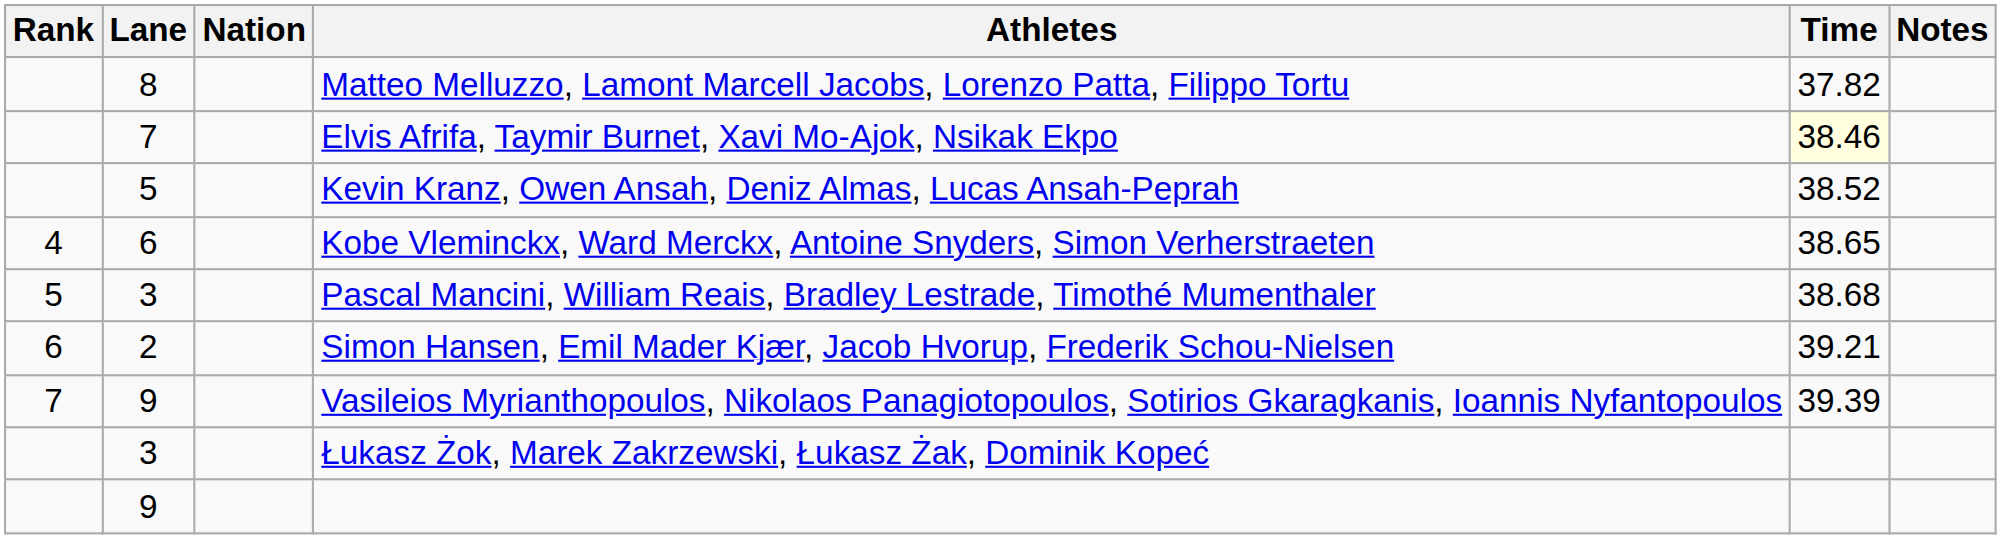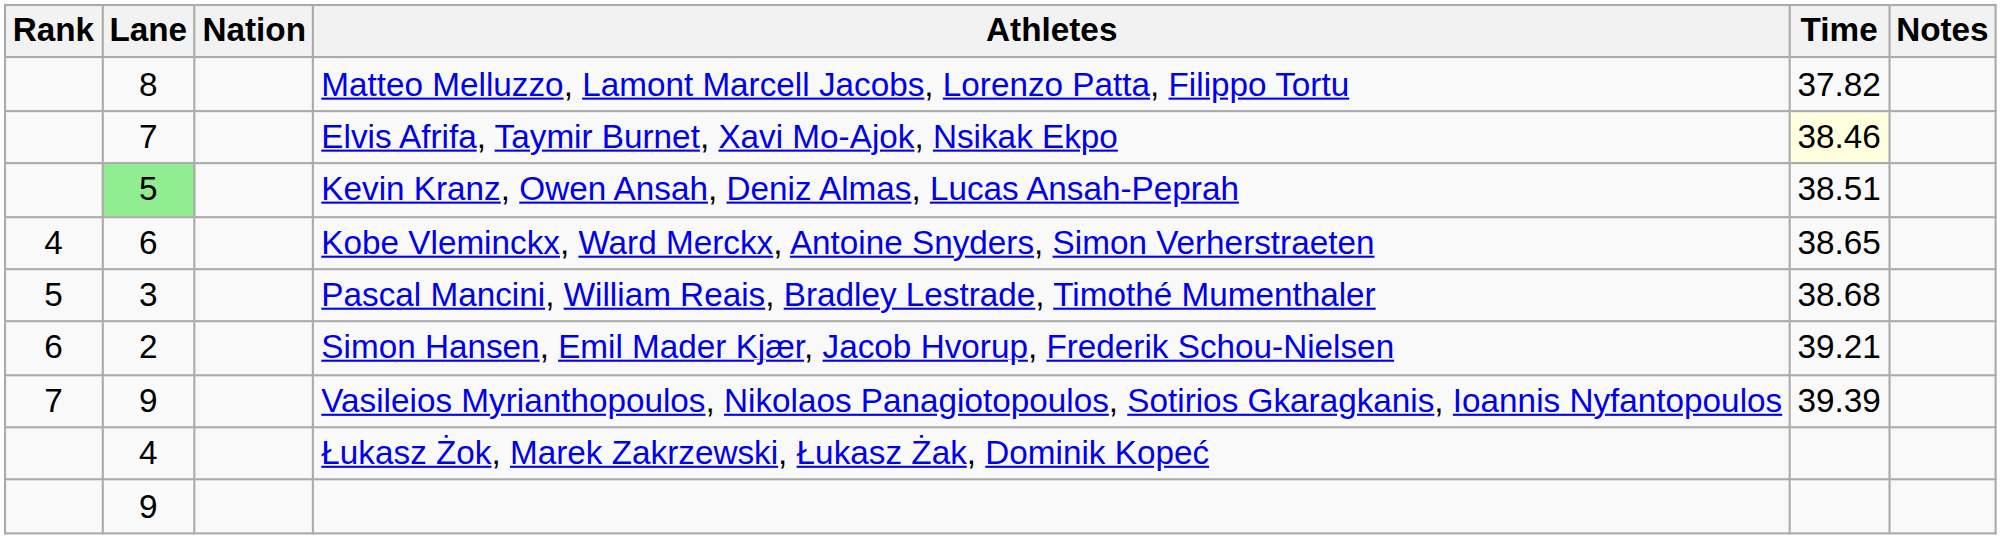Kevin Kranz, Owen Ansah, Deniz Almas, Lucas Ansah-Peprah | Lane: no background -> lightgreen background
Kevin Kranz, Owen Ansah, Deniz Almas, Lucas Ansah-Peprah | Time: 38.52 -> 38.51
Łukasz Żok, Marek Zakrzewski, Łukasz Żak, Dominik Kopeć | Lane: 3 -> 4
